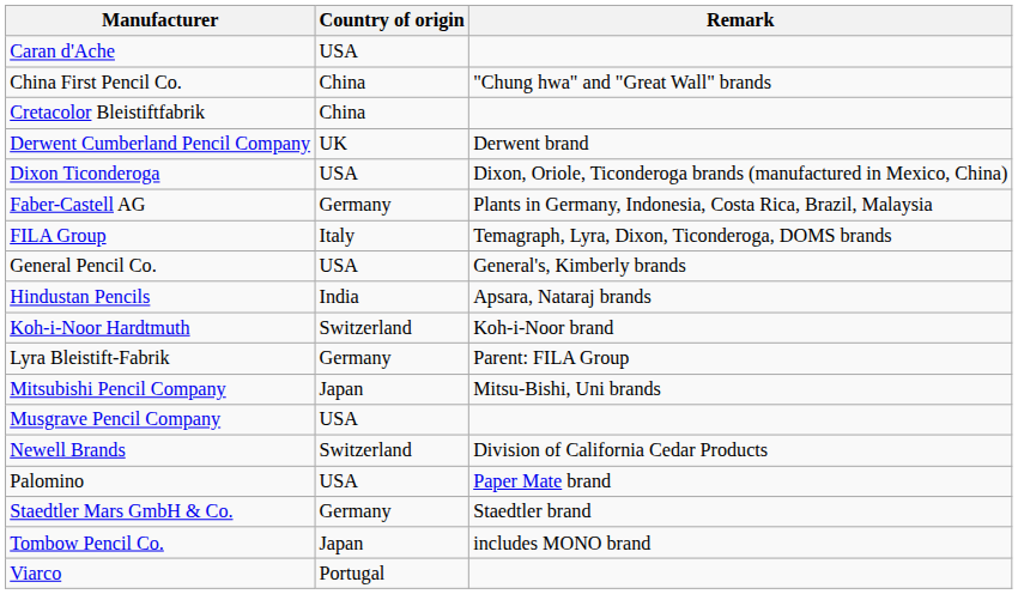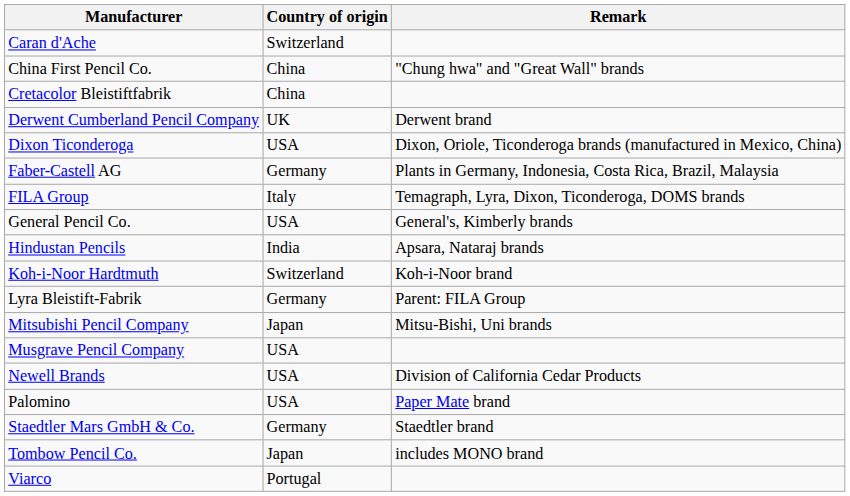Caran d'Ache | Country of origin: USA -> Switzerland
Newell Brands | Country of origin: Switzerland -> USA
